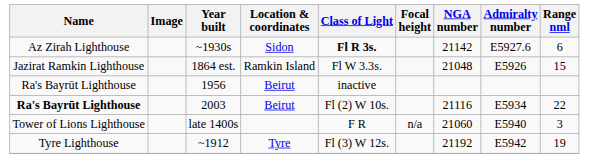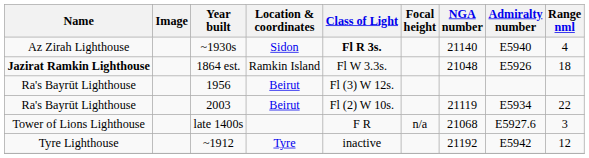~1930s | NGA number: 21142 -> 21140
~1930s | Admiralty number: E5927.6 -> E5940
~1930s | Range nml: 6 -> 4
1864 est. | Name: normal -> bold
1864 est. | Range nml: 15 -> 18
1956 | Class of Light: inactive -> Fl (3) W 12s.
2003 | Name: bold -> normal
2003 | NGA number: 21116 -> 21119
late 1400s | NGA number: 21060 -> 21068
late 1400s | Admiralty number: E5940 -> E5927.6
~1912 | Class of Light: Fl (3) W 12s. -> inactive
~1912 | Range nml: 19 -> 12
